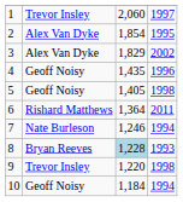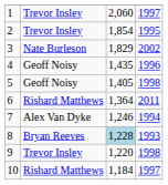2 | column 2: Alex Van Dyke -> Trevor Insley
3 | column 2: Alex Van Dyke -> Nate Burleson
7 | column 2: Nate Burleson -> Alex Van Dyke
10 | column 2: Geoff Noisy -> Rishard Matthews
10 | column 4: 1994 -> 1997
